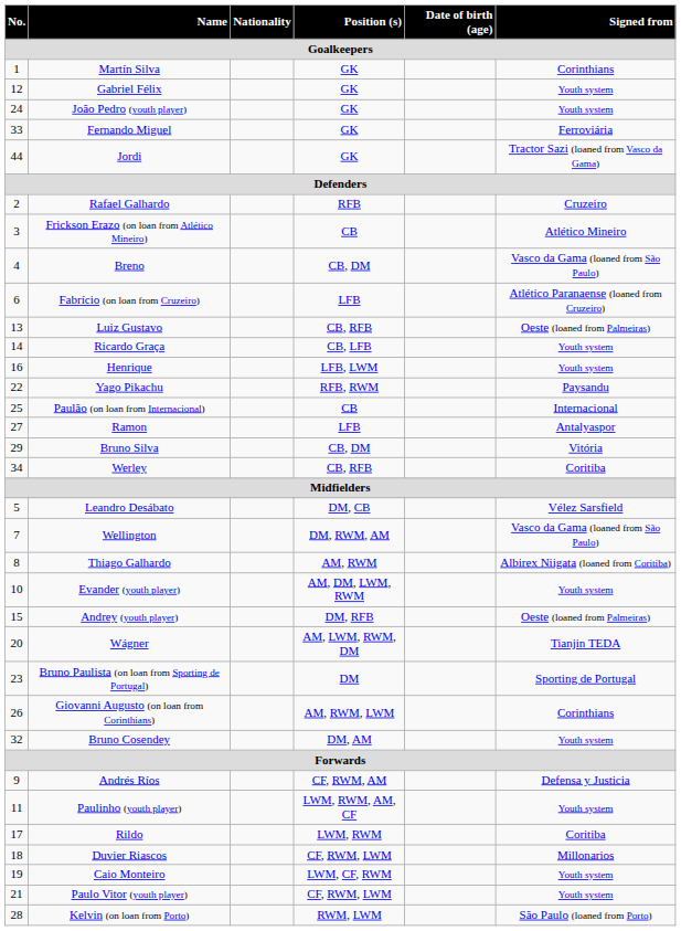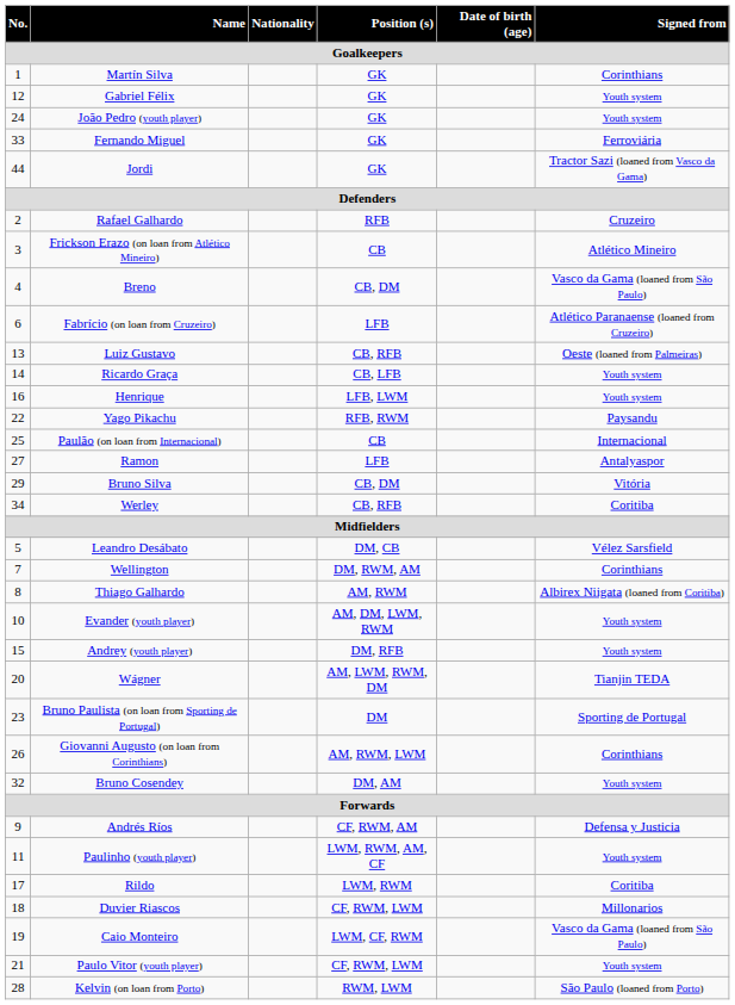Wellington | Signed from / Goalkeepers: Vasco da Gama (loaned from São Paulo) -> Corinthians
Andrey (youth player) | Signed from / Goalkeepers: Oeste (loaned from Palmeiras) -> Youth system
Caio Monteiro | Signed from / Goalkeepers: Youth system -> Vasco da Gama (loaned from São Paulo)
